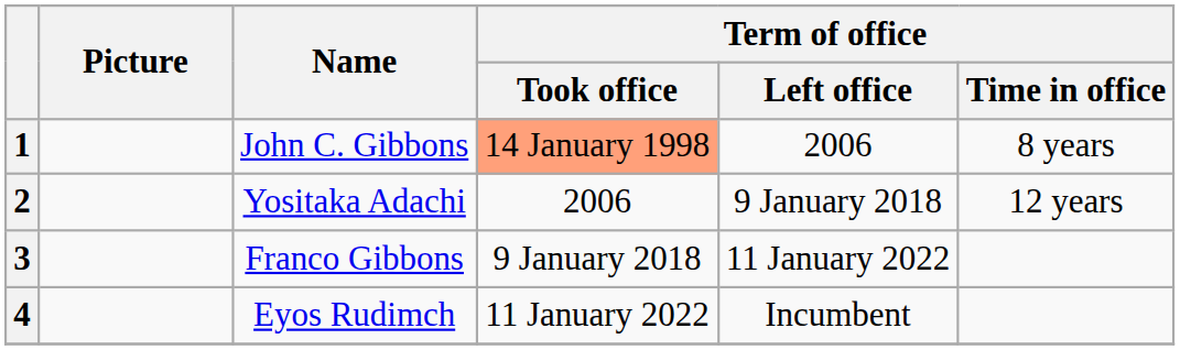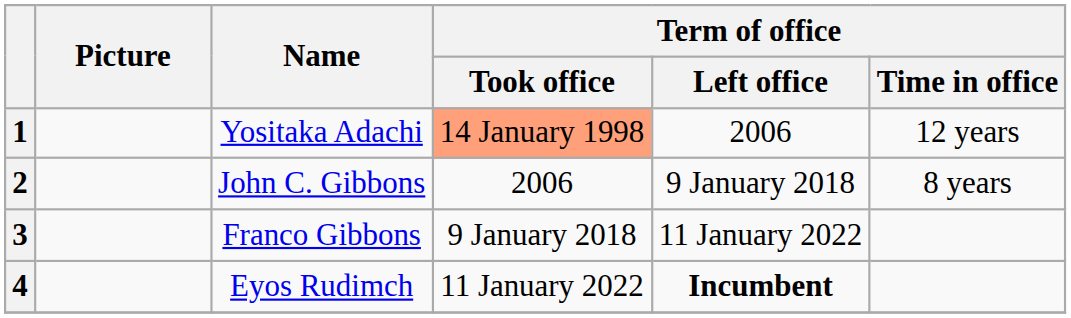1 | Name: John C. Gibbons -> Yositaka Adachi
1 | Term of office / Time in office: 8 years -> 12 years
2 | Name: Yositaka Adachi -> John C. Gibbons
2 | Term of office / Time in office: 12 years -> 8 years
4 | Term of office / Left office: normal -> bold
